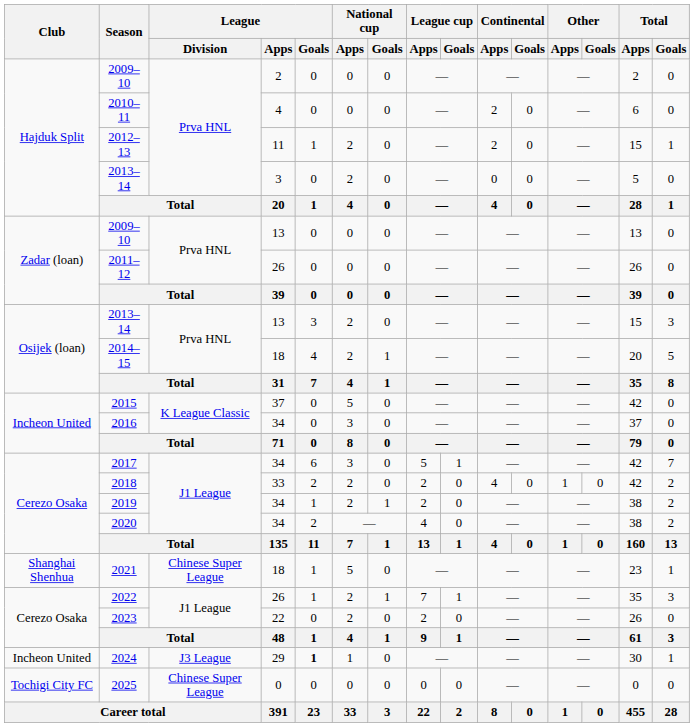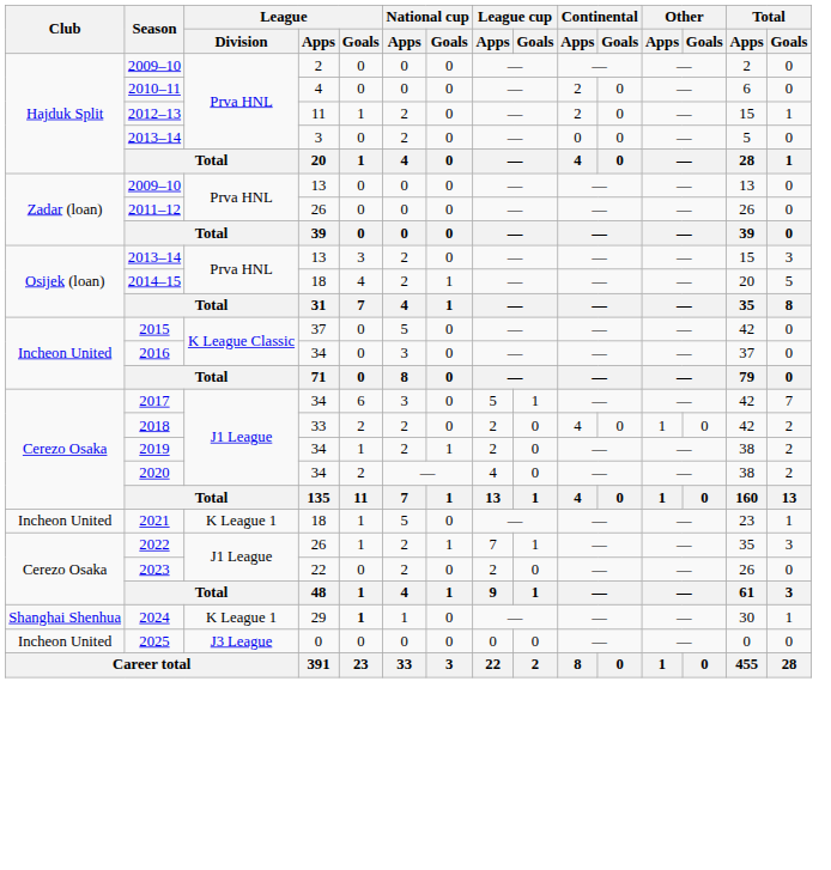2021 | Club: Shanghai Shenhua -> Incheon United
2021 | League / Division: Chinese Super League -> K League 1
2024 | Club: Incheon United -> Shanghai Shenhua
2024 | League / Division: J3 League -> K League 1
2025 | Club: Tochigi City FC -> Incheon United
2025 | League / Division: Chinese Super League -> J3 League
